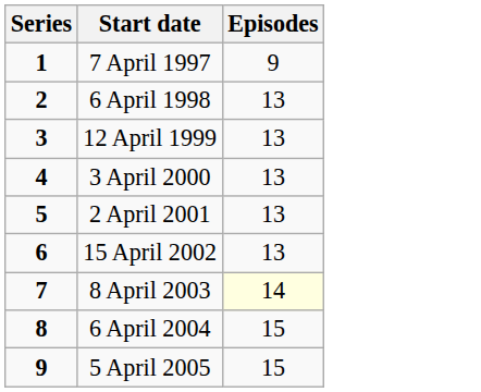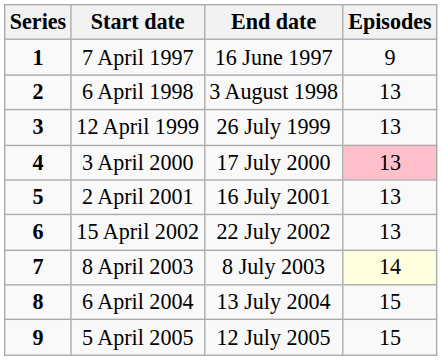+ column: End date | 16 June 1997 | 3 August 1998 | 26 July 1999 | 17 July 2000 | 16 July 2001 | 22 July 2002 | 8 July 2003 | 13 July 2004 | 12 July 2005
3 April 2000 | Episodes: no background -> pink background
